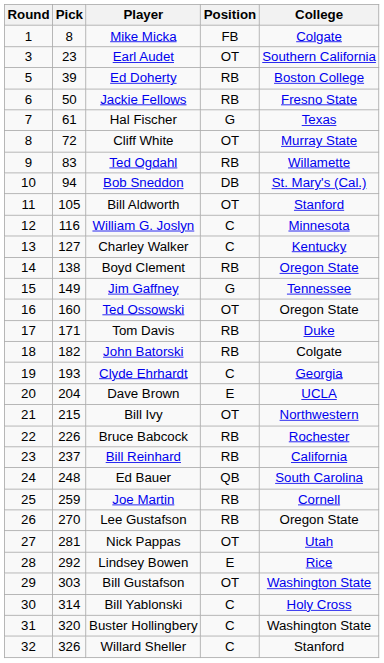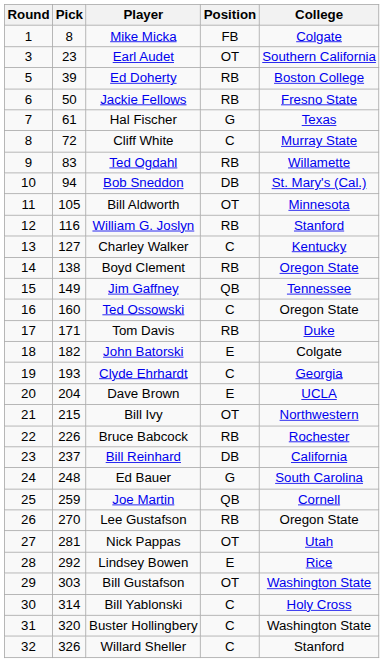Cliff White | Position: OT -> C
Bill Aldworth | College: Stanford -> Minnesota
William G. Joslyn | Position: C -> RB
William G. Joslyn | College: Minnesota -> Stanford
Jim Gaffney | Position: G -> QB
Ted Ossowski | Position: OT -> C
John Batorski | Position: RB -> E
Bill Reinhard | Position: RB -> DB
Ed Bauer | Position: QB -> G
Joe Martin | Position: RB -> QB
